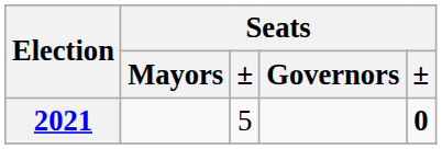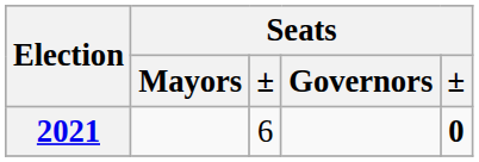2021 | column 3: 5 -> 6
